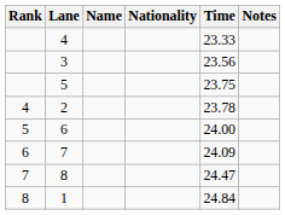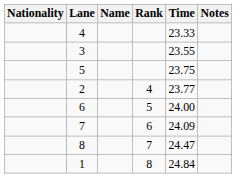columns swapped: Rank <-> Nationality
3 | Time: 23.56 -> 23.55
2 | Time: 23.78 -> 23.77
